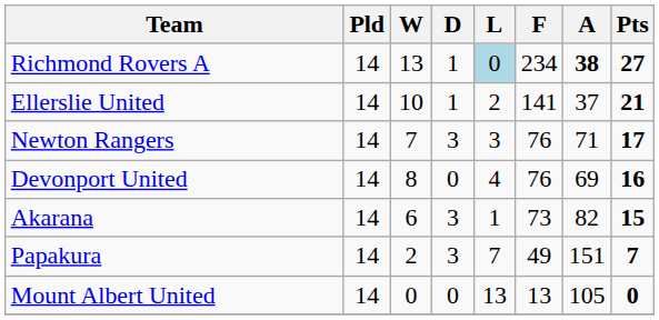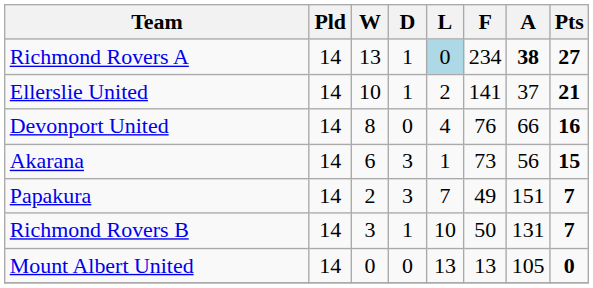- row: Newton Rangers | 14 | 7 | 3 | 3 | 76 | 71 | 17
Devonport United | A: 69 -> 66
Akarana | A: 82 -> 56
+ row: Richmond Rovers B | 14 | 3 | 1 | 10 | 50 | 131 | 7
